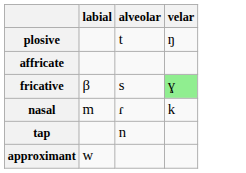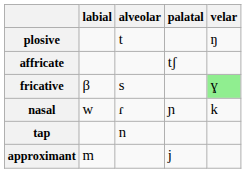+ column: palatal | tʃ | ɲ | j
nasal | labial: m -> w
approximant | labial: w -> m
